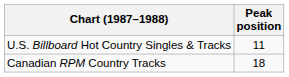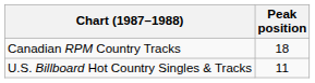rows swapped: U.S. Billboard Hot Country Singles & Tracks <-> Canadian RPM Country Tracks
